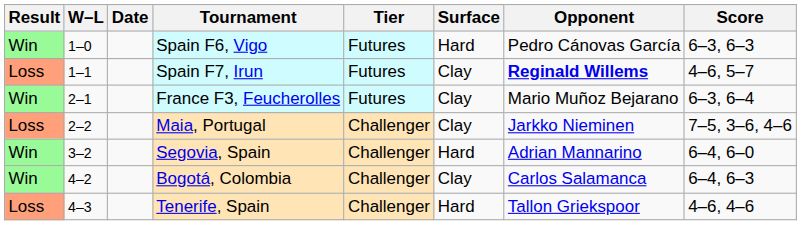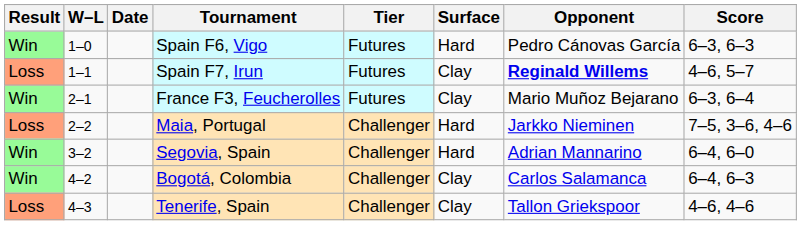Maia, Portugal | Surface: Clay -> Hard
Tenerife, Spain | Surface: Hard -> Clay
